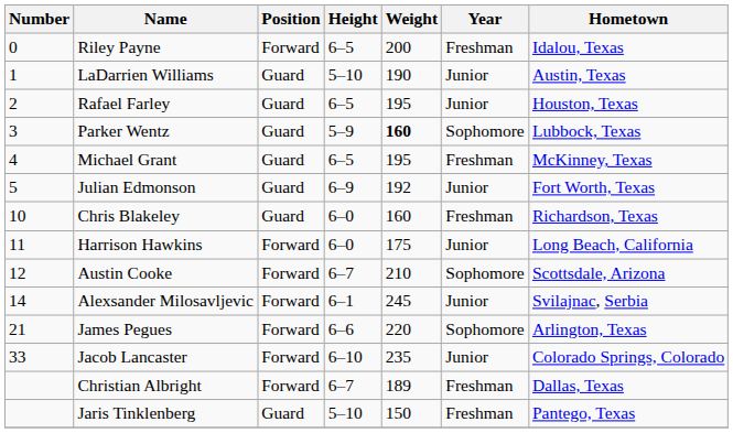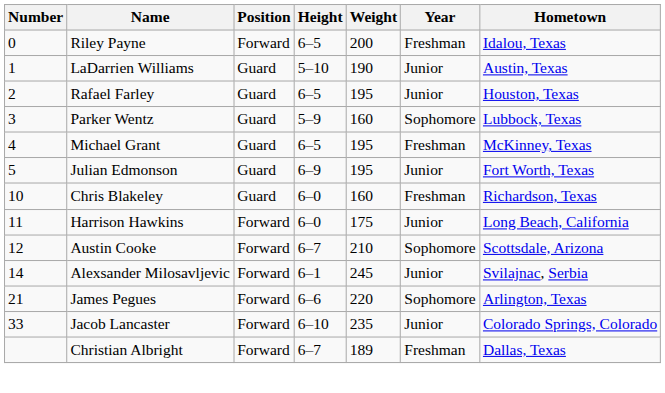Parker Wentz | Weight: bold -> normal
Julian Edmonson | Weight: 192 -> 195
- row: Jaris Tinklenberg | Guard | 5–10 | 150 | Freshman | Pantego, Texas
